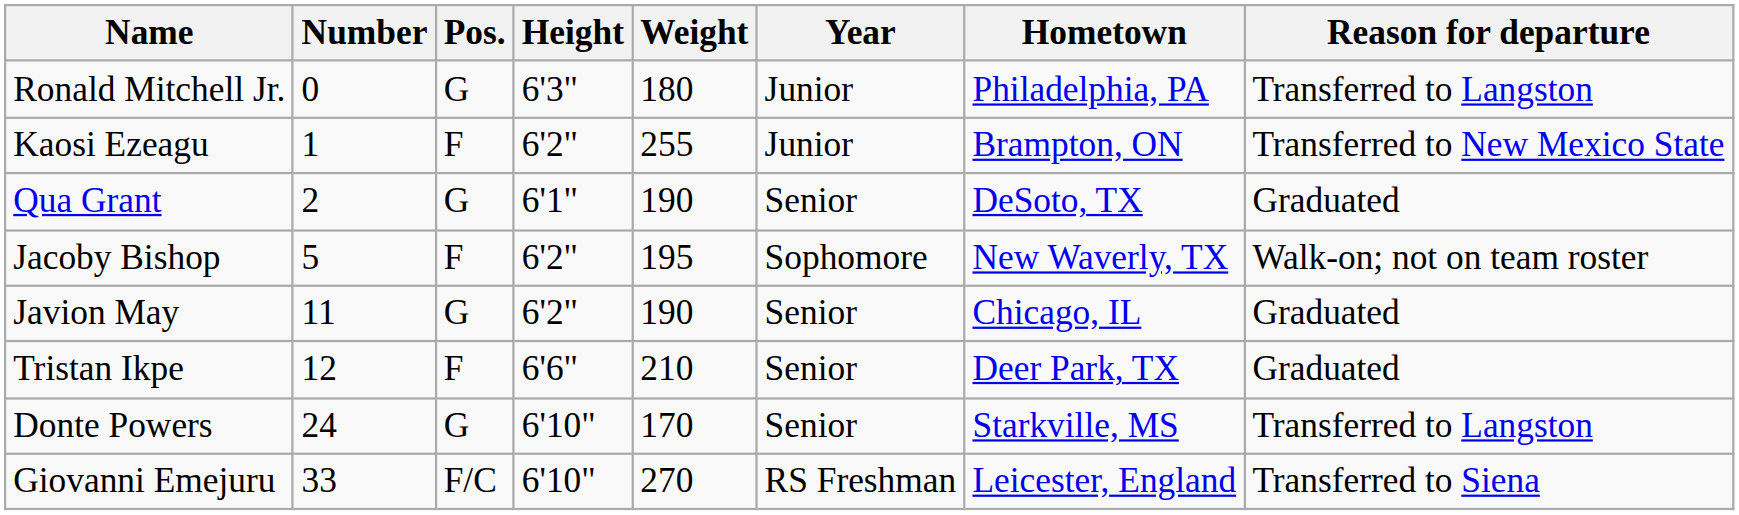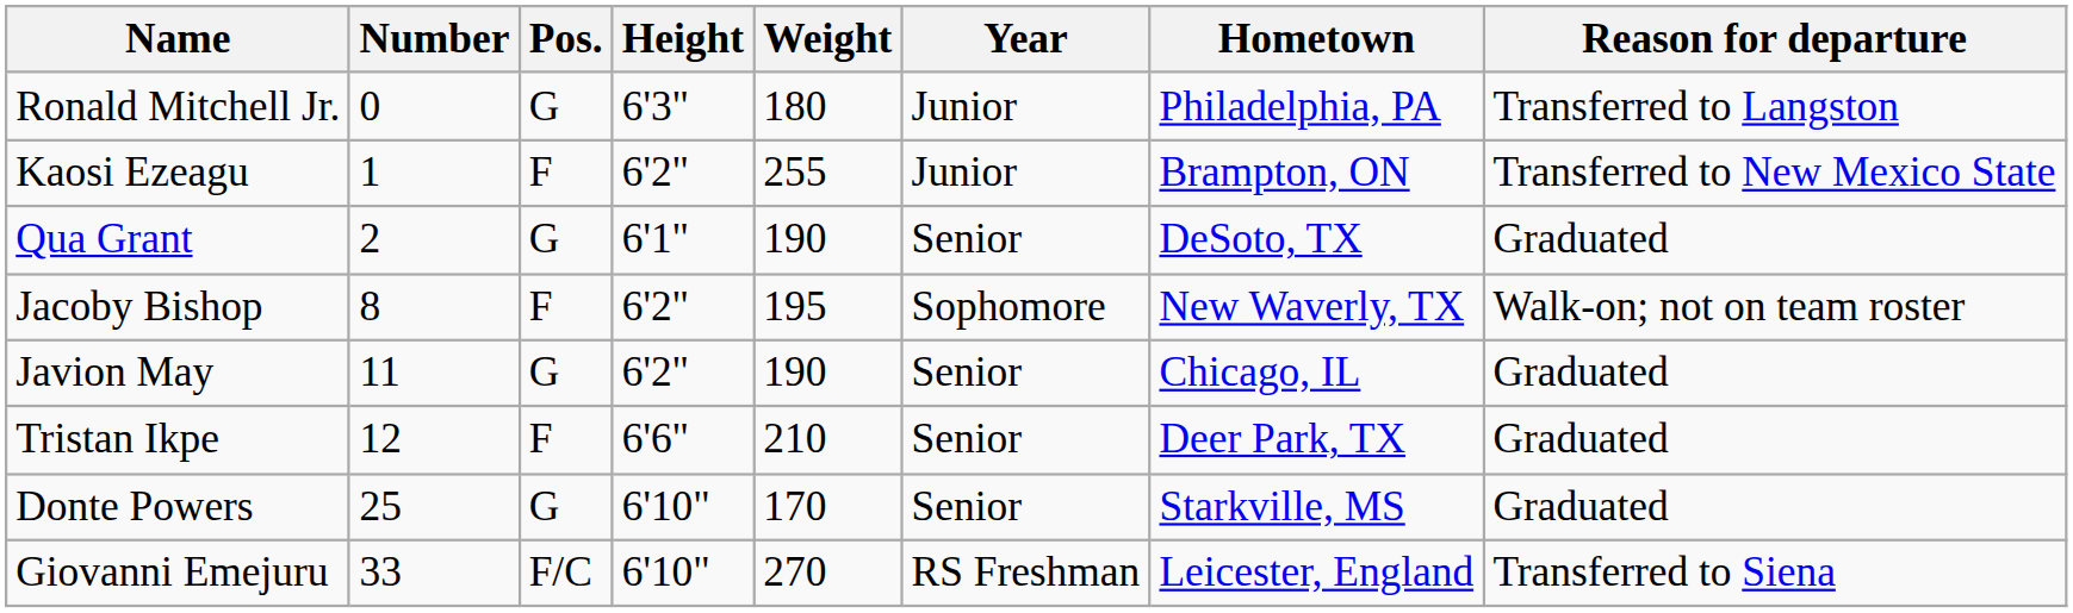Jacoby Bishop | Number: 5 -> 8
Donte Powers | Number: 24 -> 25
Donte Powers | Reason for departure: Transferred to Langston -> Graduated
